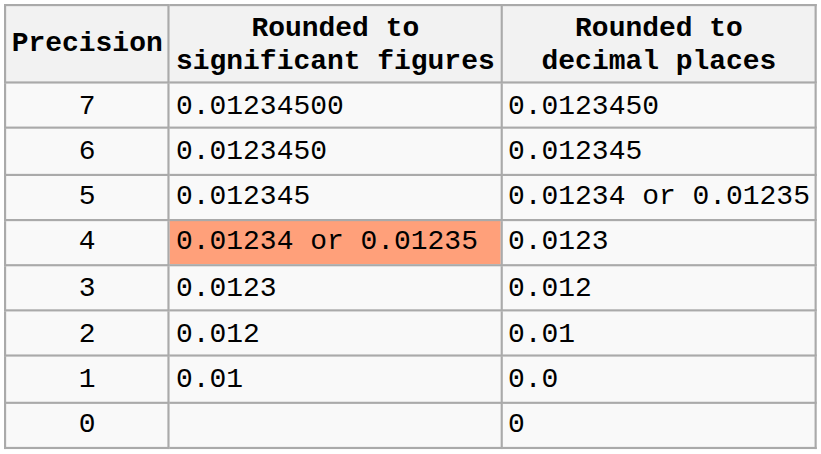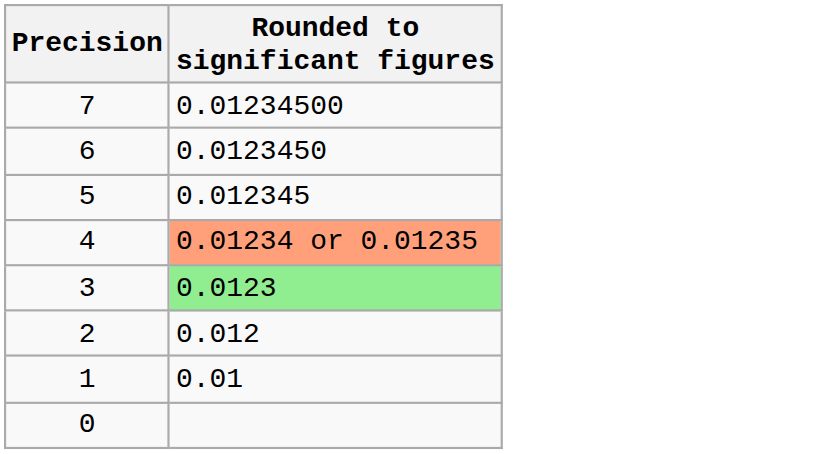- column: Rounded to decimal places | 0.0123450 | 0.012345 | 0.01234 or 0.01235 | 0.0123 | 0.012 | 0.01 | 0.0 | 0
3 | Rounded to significant figures: no background -> lightgreen background
